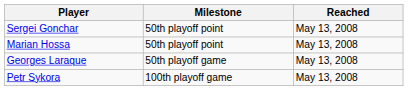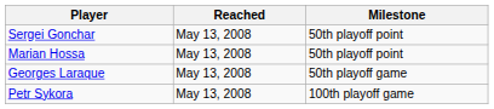columns swapped: Milestone <-> Reached
